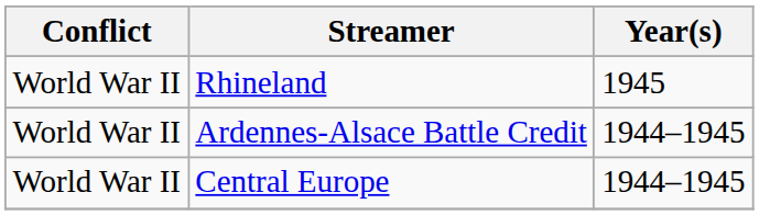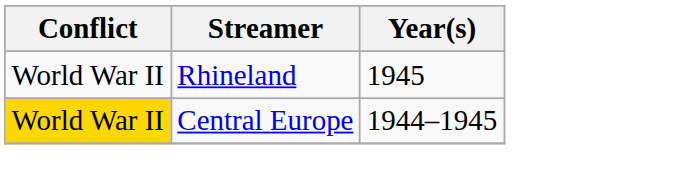- row: World War II | Ardennes-Alsace Battle Credit | 1944–1945
Central Europe | Conflict: no background -> gold background
